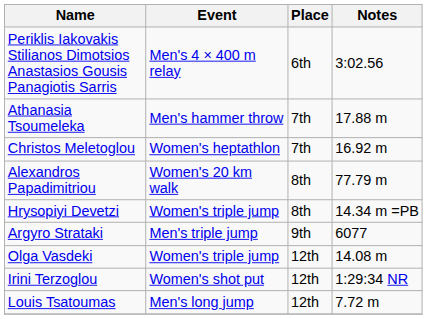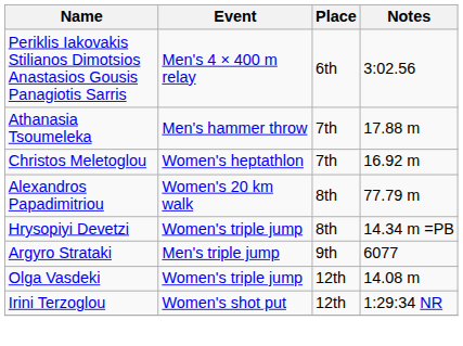- row: Louis Tsatoumas | Men's long jump | 12th | 7.72 m
